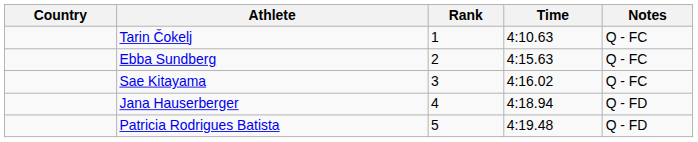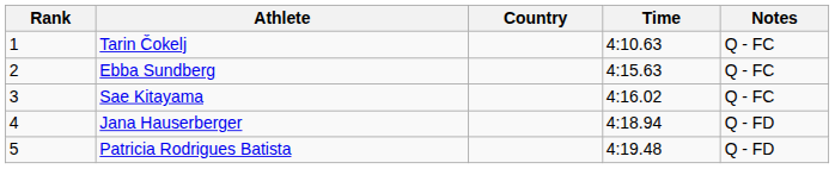columns swapped: Rank <-> Country
